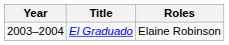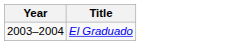- column: Roles | Elaine Robinson
